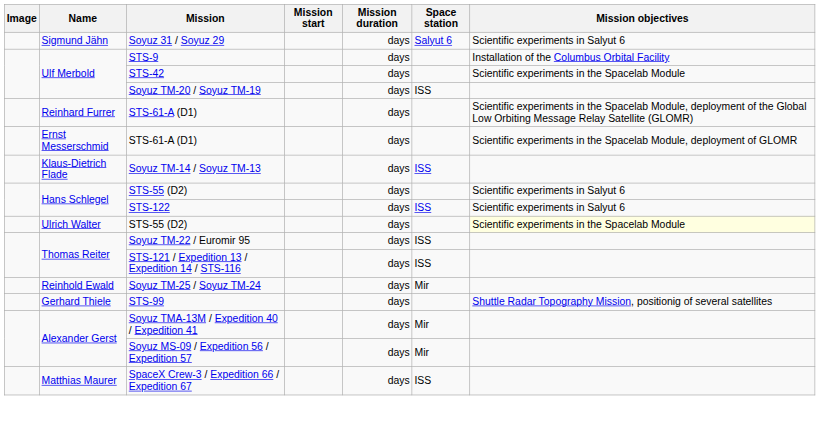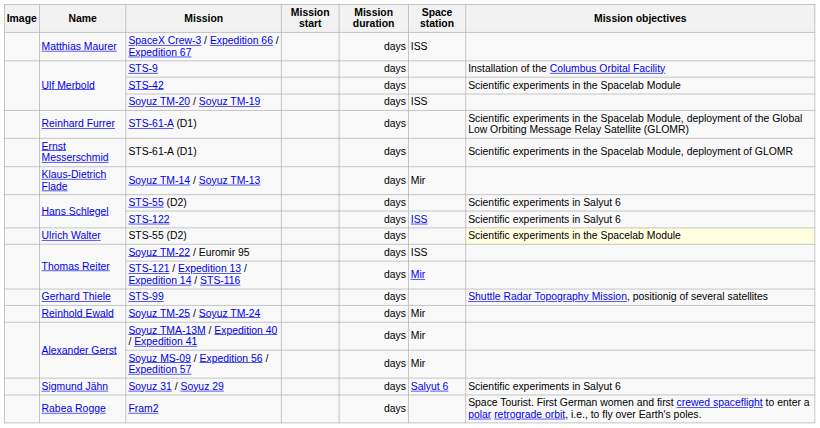rows swapped: Soyuz 31 / Soyuz 29 <-> SpaceX Crew-3 / Expedition 66 / Expedition 67
Soyuz TM-14 / Soyuz TM-13 | Space station: ISS -> Mir
STS-121 / Expedition 13 / Expedition 14 / STS-116 | Space station: ISS -> Mir
rows swapped: Soyuz TM-25 / Soyuz TM-24 <-> STS-99
+ row: Rabea Rogge | Fram2 | days | Space Tourist. First German women and first crewed spaceflight to enter a polar retrograde orbit, i.e., to fly over Earth's poles.
